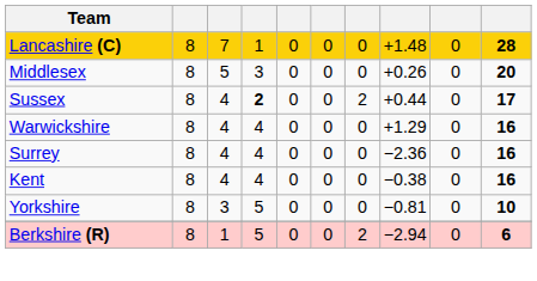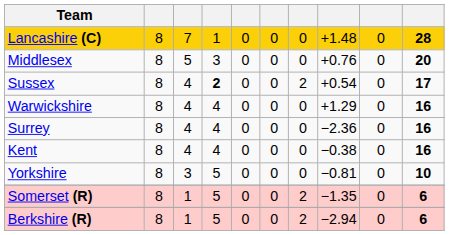Middlesex | column 8: +0.26 -> +0.76
Sussex | column 8: +0.44 -> +0.54
+ row: Somerset (R) | 8 | 1 | 5 | 0 | 0 | 2 | −1.35 | 0 | 6
